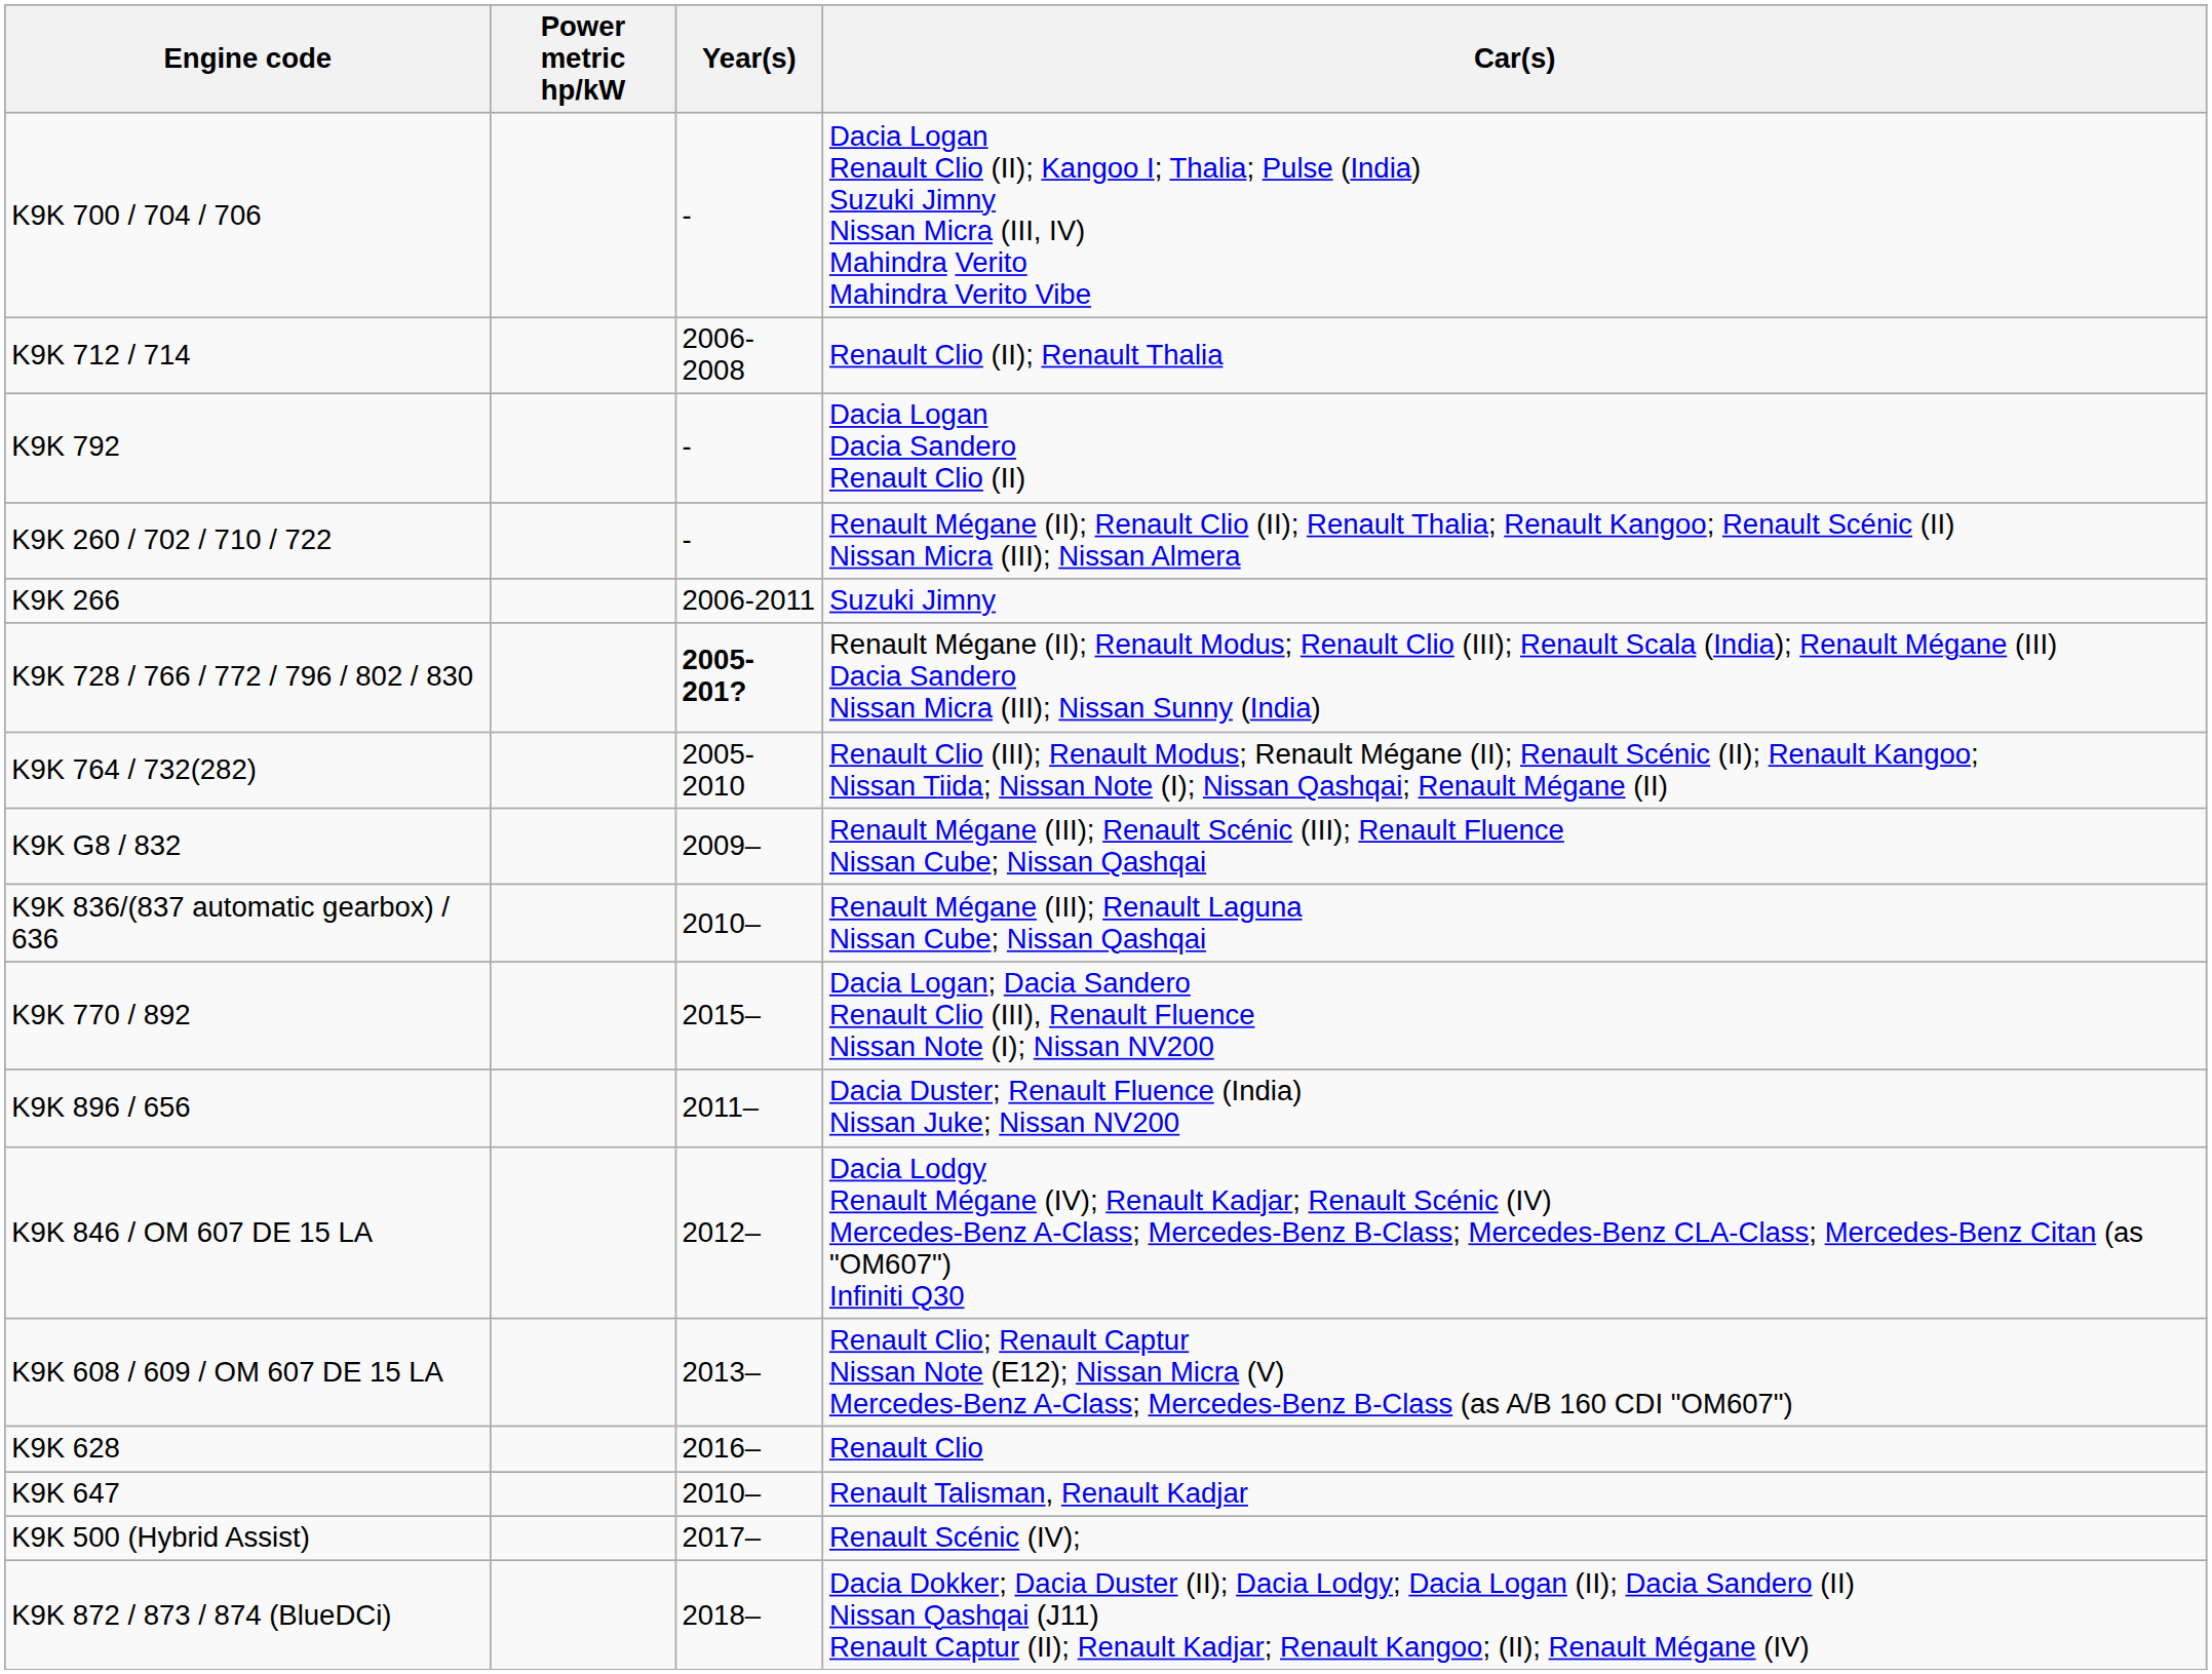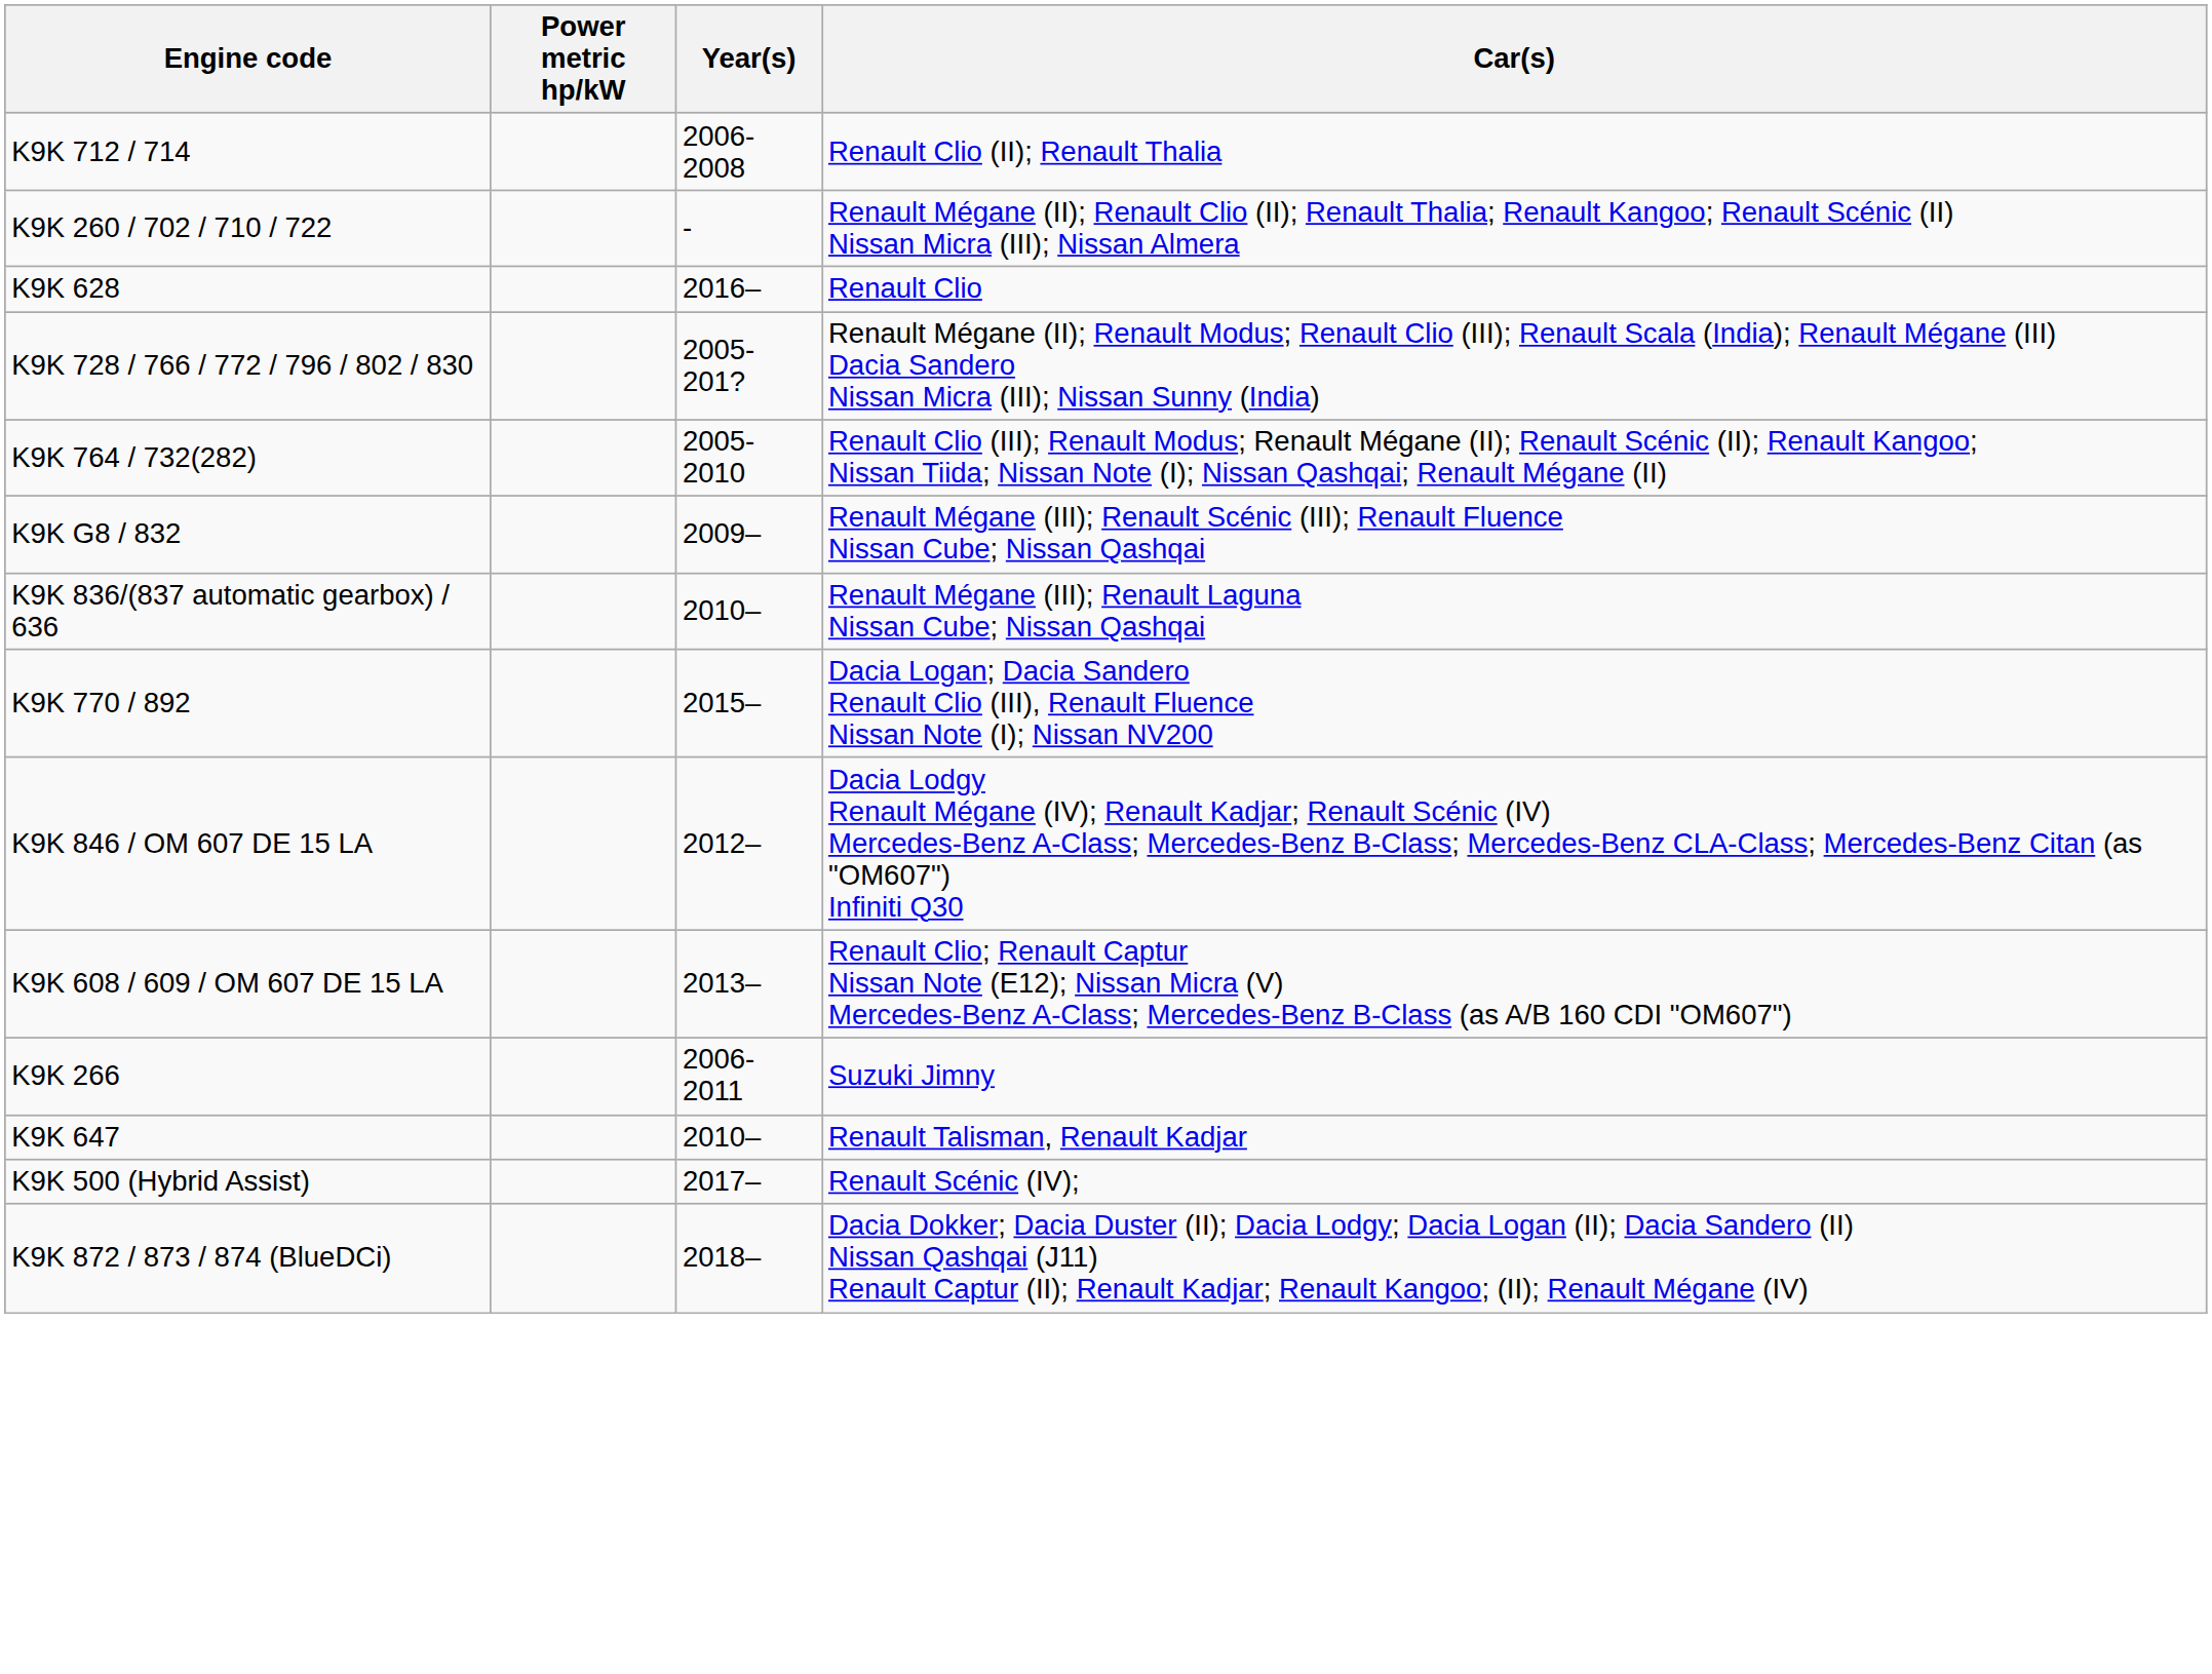- row: K9K 700 / 704 / 706 | - | Dacia Logan Renault Clio (II); Kangoo I; Thalia; Pulse (India) Suzuki Jimny Nissan Micra (III, IV) Mahindra Verito Mahindra Verito Vibe
- row: K9K 792 | - | Dacia Logan Dacia Sandero Renault Clio (II)
rows swapped: K9K 266 <-> K9K 628
K9K 728 / 766 / 772 / 796 / 802 / 830 | Year(s): bold -> normal
- row: K9K 896 / 656 | 2011– | Dacia Duster; Renault Fluence (India) Nissan Juke; Nissan NV200
